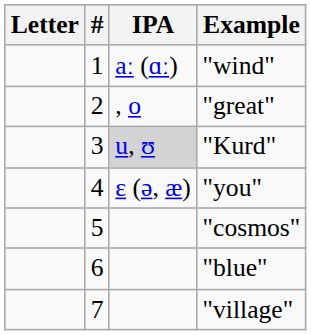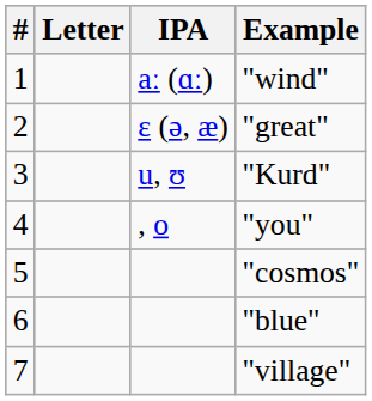columns swapped: # <-> Letter
"great" | IPA: , o -> ɛ (ə, æ)
"Kurd" | IPA: lightgrey background -> no background
"you" | IPA: ɛ (ə, æ) -> , o
